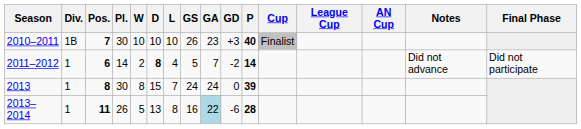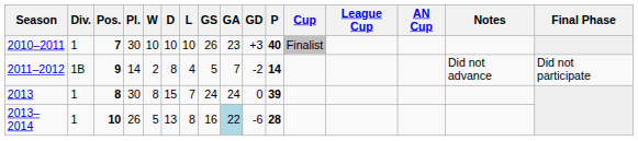2010–2011 | Div.: 1B -> 1
2011–2012 | Div.: 1 -> 1B
2011–2012 | Pos.: 6 -> 9
2011–2012 | D: bold -> normal
2013–2014 | Pos.: 11 -> 10
